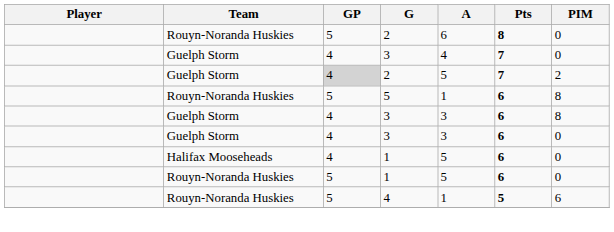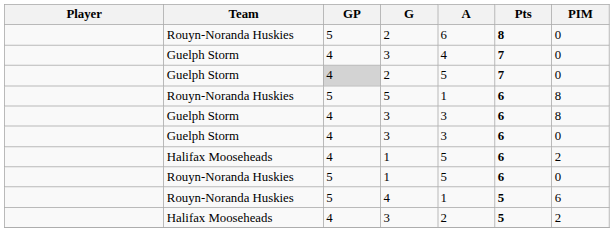Guelph Storm / 2 | PIM: 2 -> 0
Halifax Mooseheads / 1 | PIM: 0 -> 2
+ row: Halifax Mooseheads | 4 | 3 | 2 | 5 | 2
